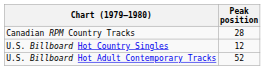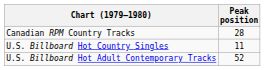U.S. Billboard Hot Country Singles | Peak position: 12 -> 11
